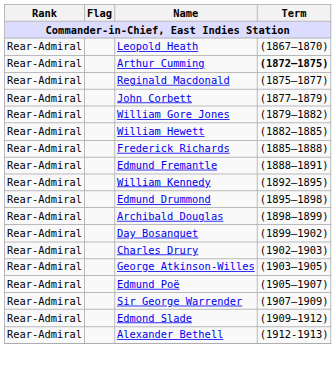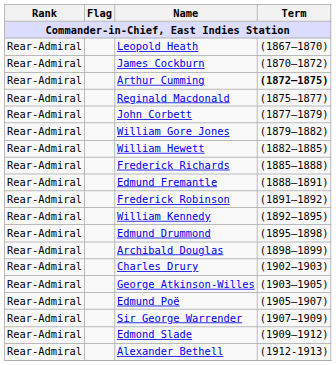+ row: Rear-Admiral | James Cockburn | (1870–1872)
+ row: Rear-Admiral | Frederick Robinson | (1891–1892)
- row: Rear-Admiral | Day Bosanquet | (1899–1902)
